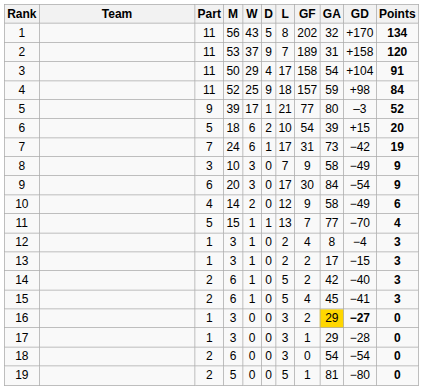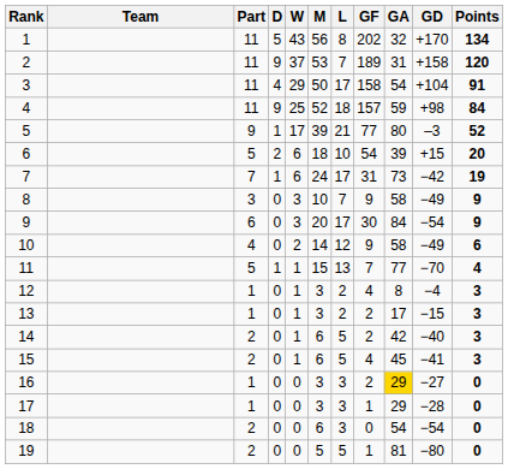columns swapped: M <-> D
16 | GD: bold -> normal
